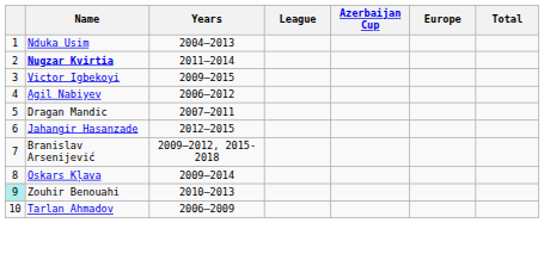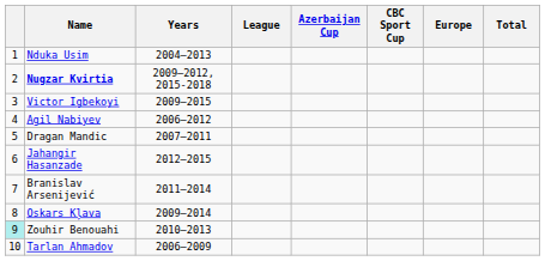+ column: CBC Sport Cup
Nugzar Kvirtia | Years: 2011–2014 -> 2009–2012, 2015-2018
Branislav Arsenijević | Years: 2009–2012, 2015-2018 -> 2011–2014
